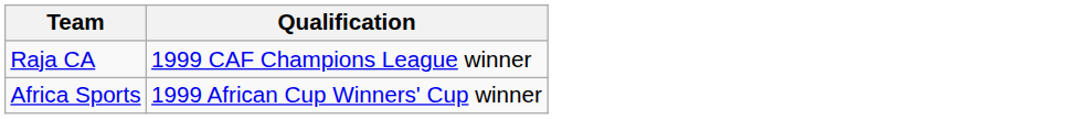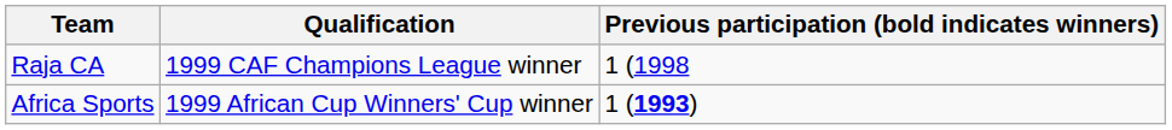+ column: Previous participation (bold indicates winners) | 1 (1998 | 1 (1993)
